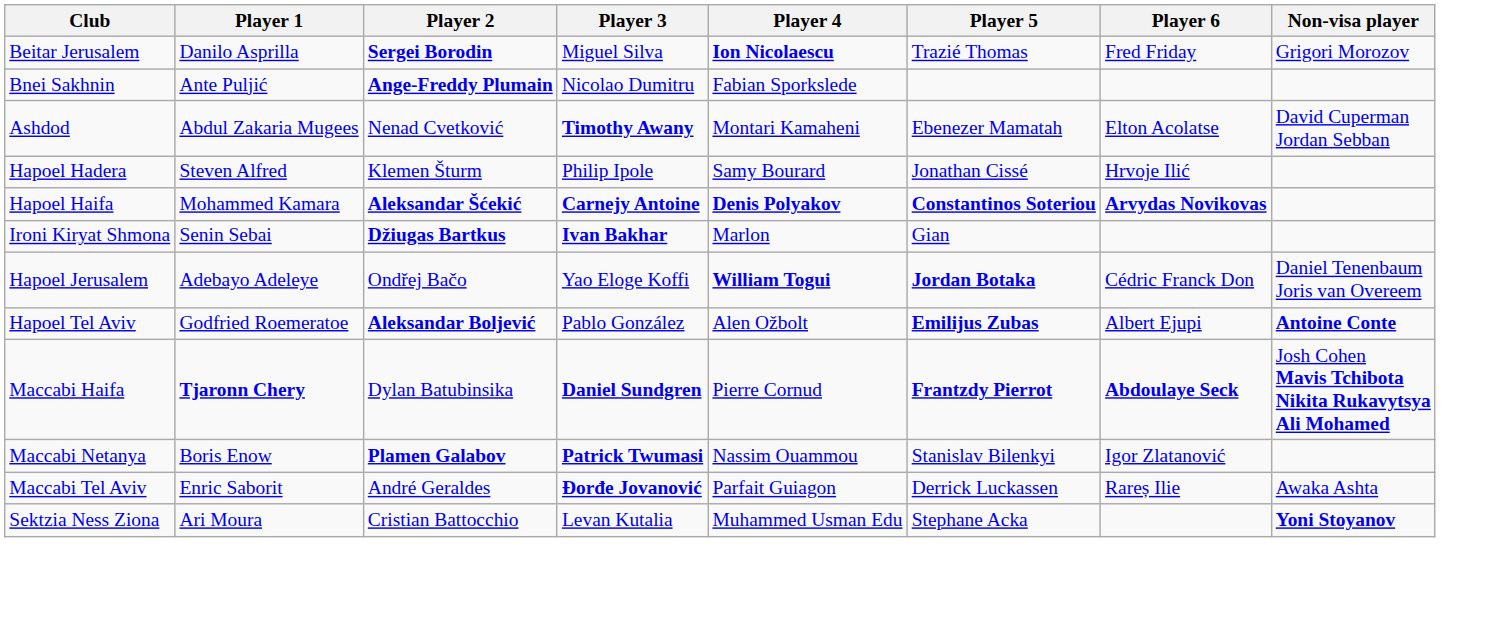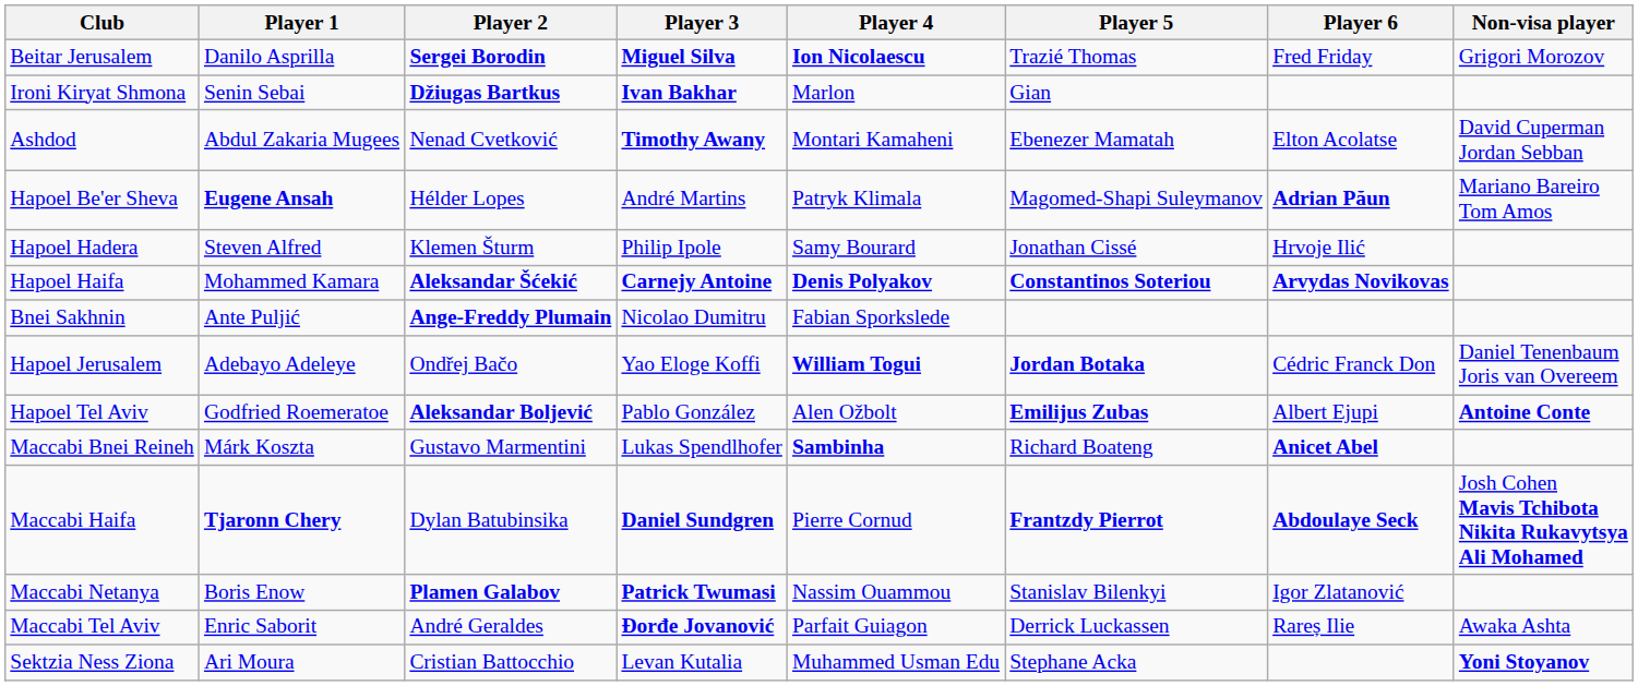Beitar Jerusalem | Player 3: normal -> bold
rows swapped: Bnei Sakhnin <-> Ironi Kiryat Shmona
+ row: Hapoel Be'er Sheva | Eugene Ansah | Hélder Lopes | André Martins | Patryk Klimala | Magomed-Shapi Suleymanov | Adrian Păun | Mariano Bareiro Tom Amos
+ row: Maccabi Bnei Reineh | Márk Koszta | Gustavo Marmentini | Lukas Spendlhofer | Sambinha | Richard Boateng | Anicet Abel
